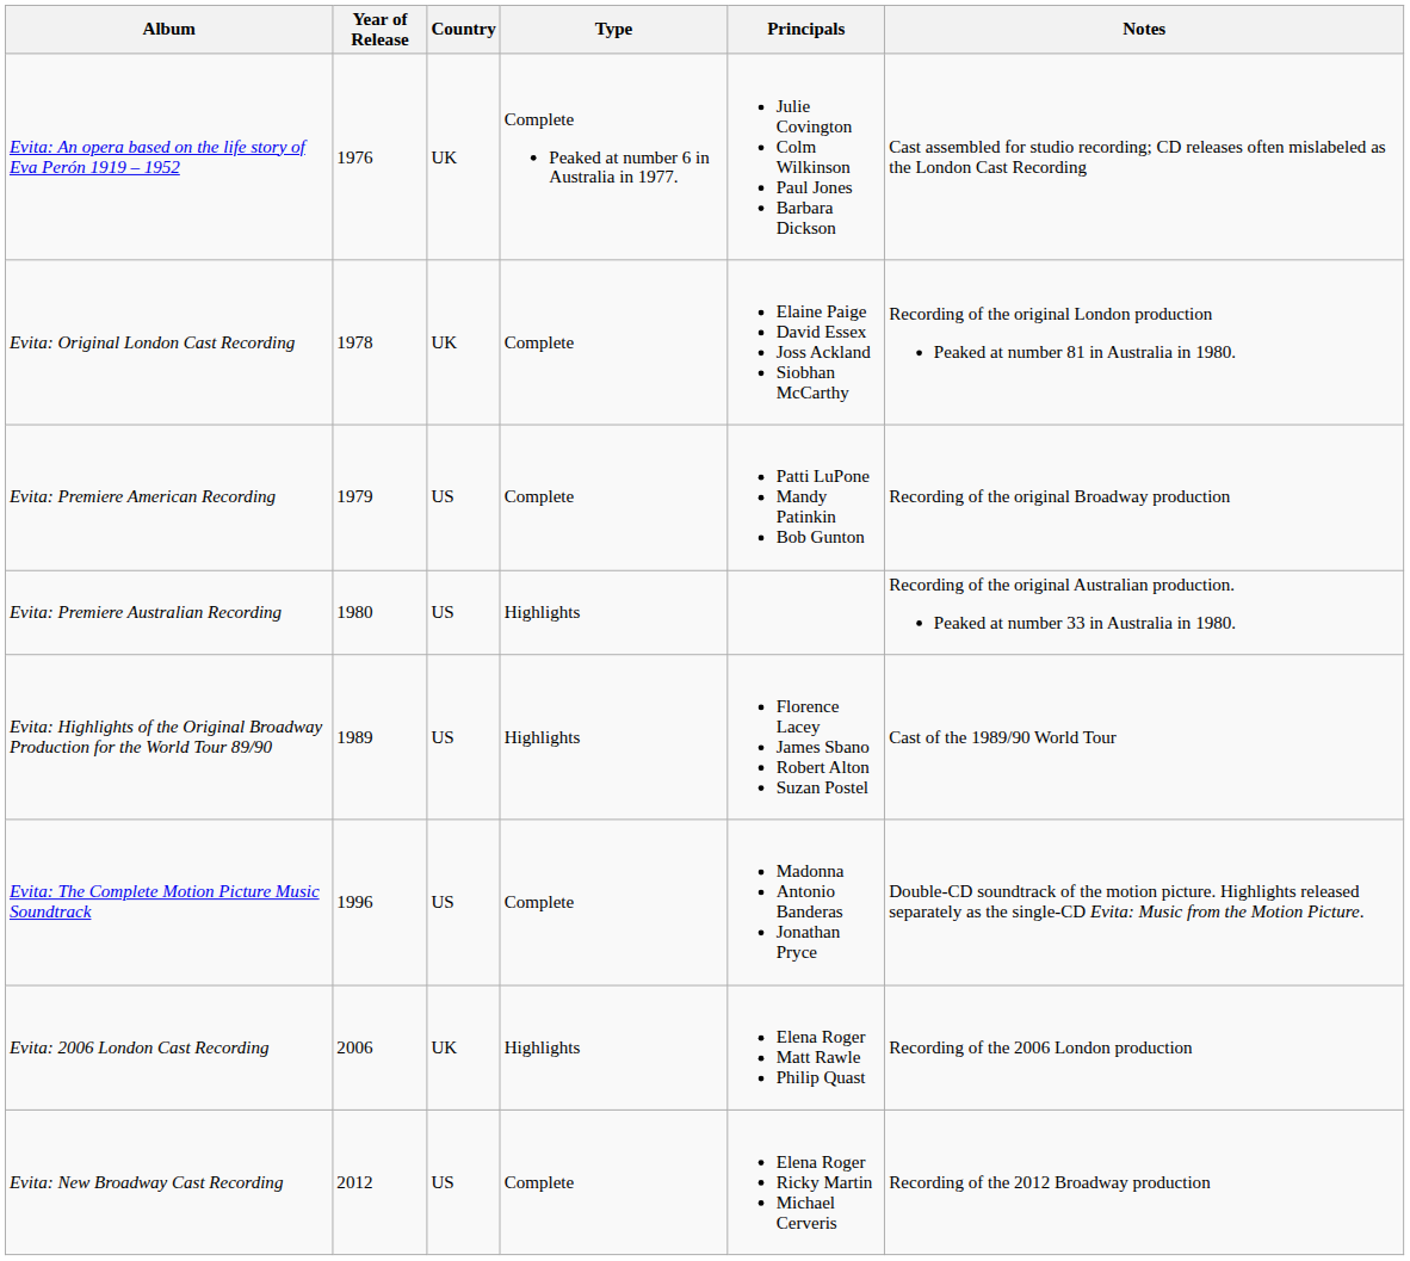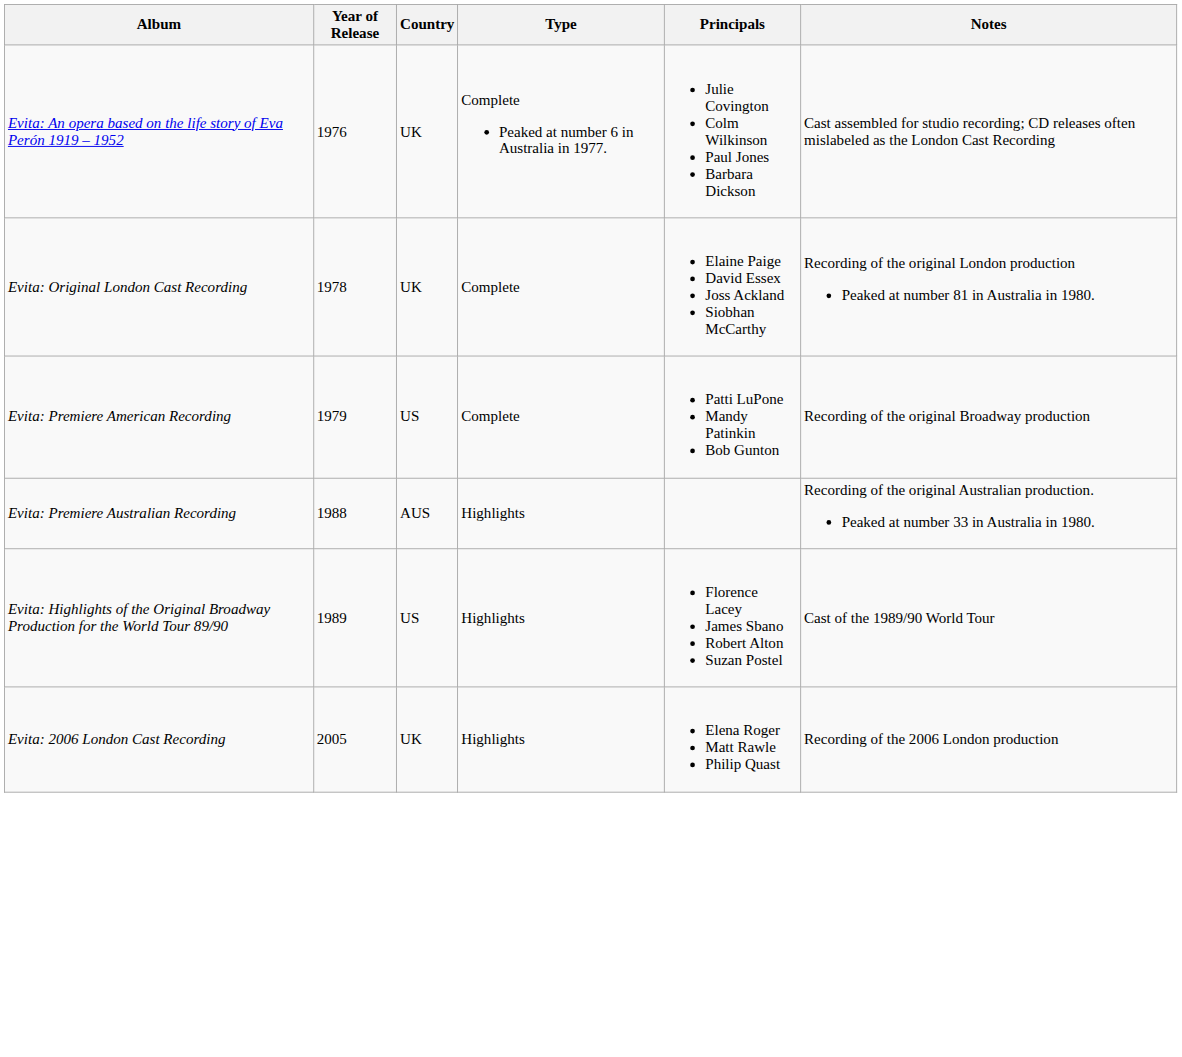Evita: Premiere Australian Recording | Year of Release: 1980 -> 1988
Evita: Premiere Australian Recording | Country: US -> AUS
- row: Evita: The Complete Motion Picture Music Soundtrack | 1996 | US | Complete | Madonna Antonio Banderas Jonathan Pryce | Double-CD soundtrack of the motion picture. Highlights released separately as the single-CD Evita: Music from the Motion Picture.
Evita: 2006 London Cast Recording | Year of Release: 2006 -> 2005
- row: Evita: New Broadway Cast Recording | 2012 | US | Complete | Elena Roger Ricky Martin Michael Cerveris | Recording of the 2012 Broadway production
